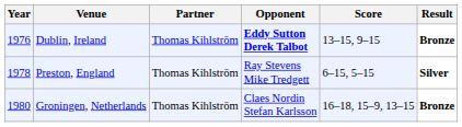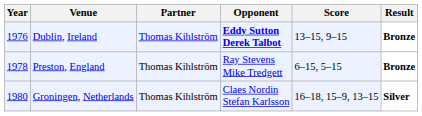Preston, England | Result: Silver -> Bronze
Groningen, Netherlands | Result: Bronze -> Silver
